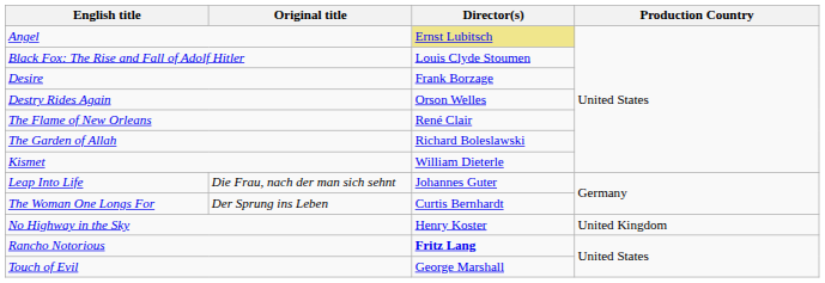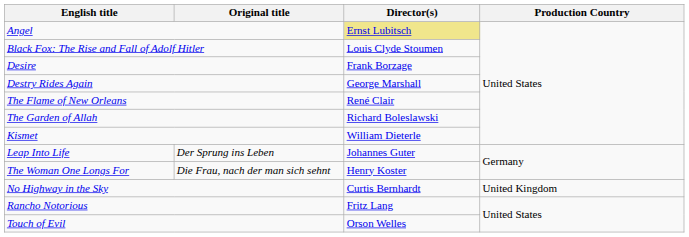Destry Rides Again | Director(s): Orson Welles -> George Marshall
Leap Into Life | Original title: Die Frau, nach der man sich sehnt -> Der Sprung ins Leben
The Woman One Longs For | Original title: Der Sprung ins Leben -> Die Frau, nach der man sich sehnt
The Woman One Longs For | Director(s): Curtis Bernhardt -> Henry Koster
No Highway in the Sky | Director(s): Henry Koster -> Curtis Bernhardt
Rancho Notorious | Director(s): bold -> normal
Touch of Evil | Director(s): George Marshall -> Orson Welles
